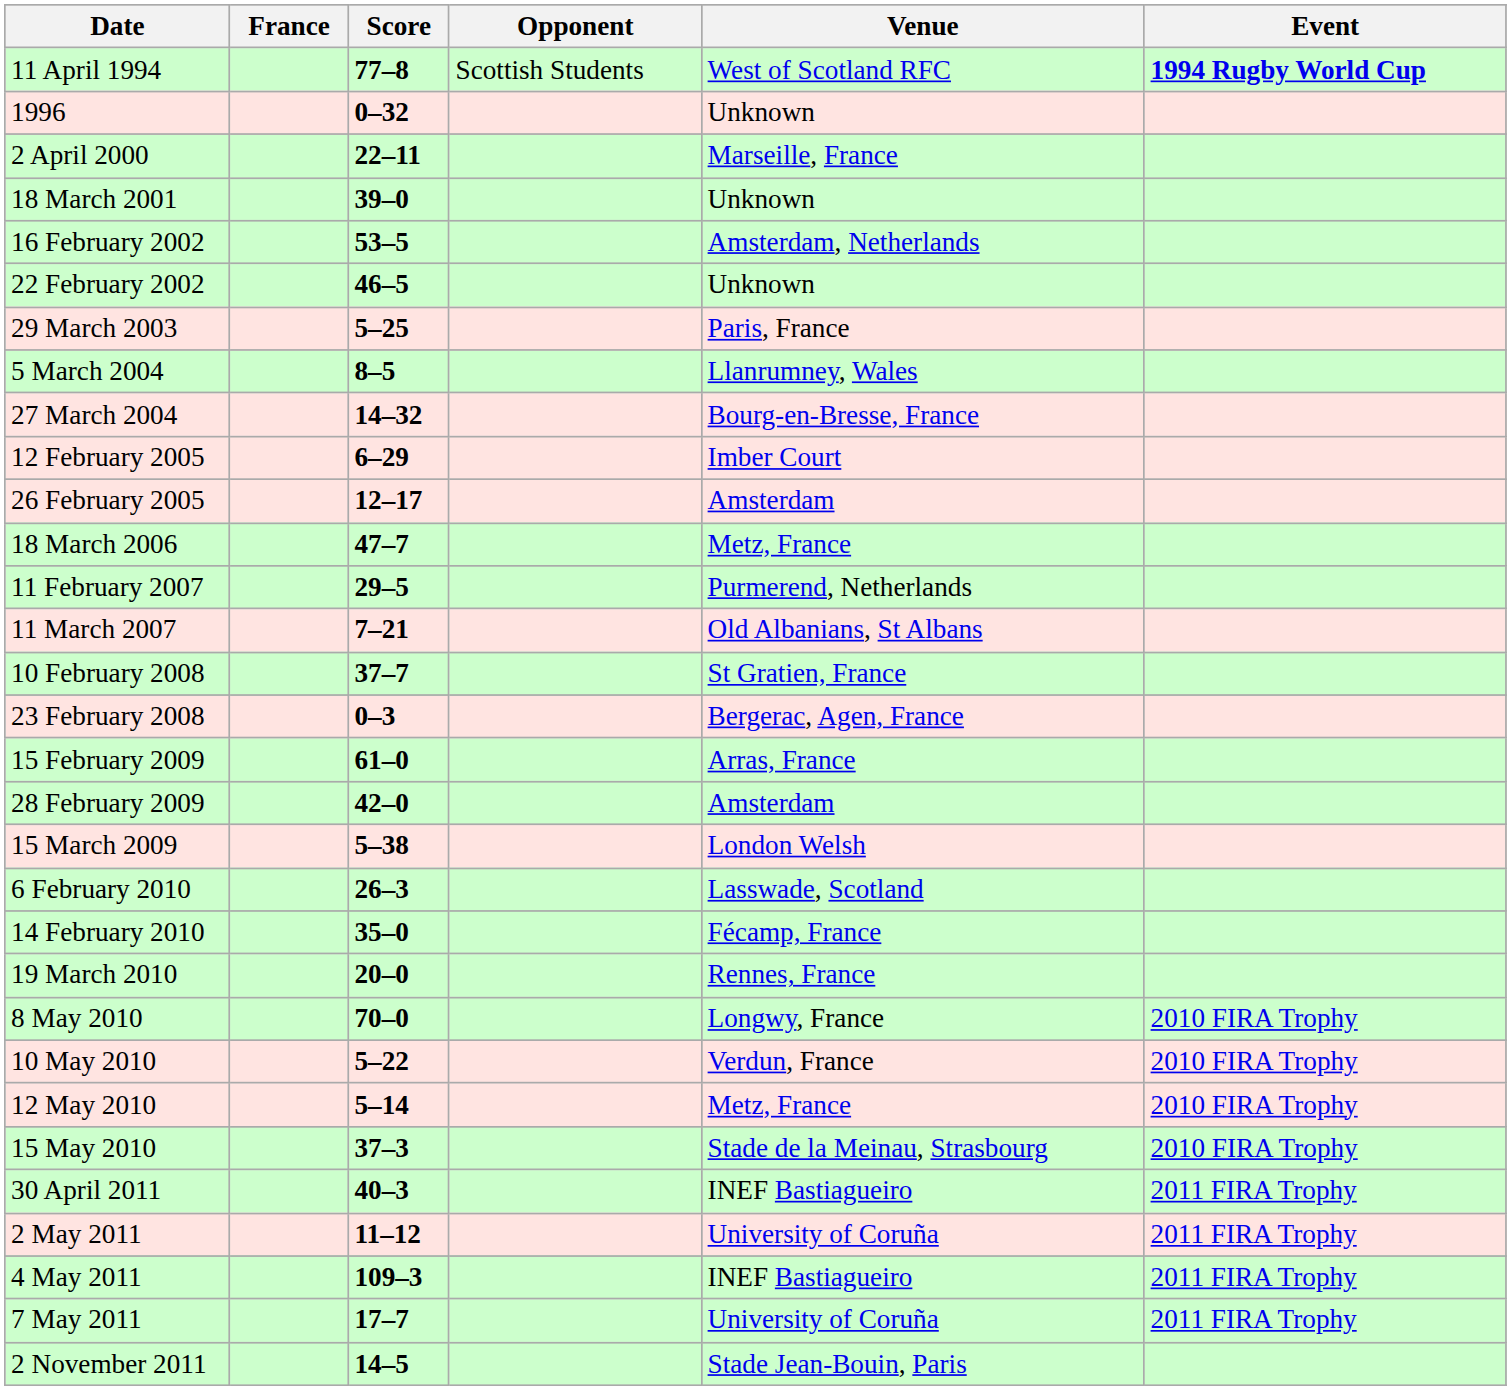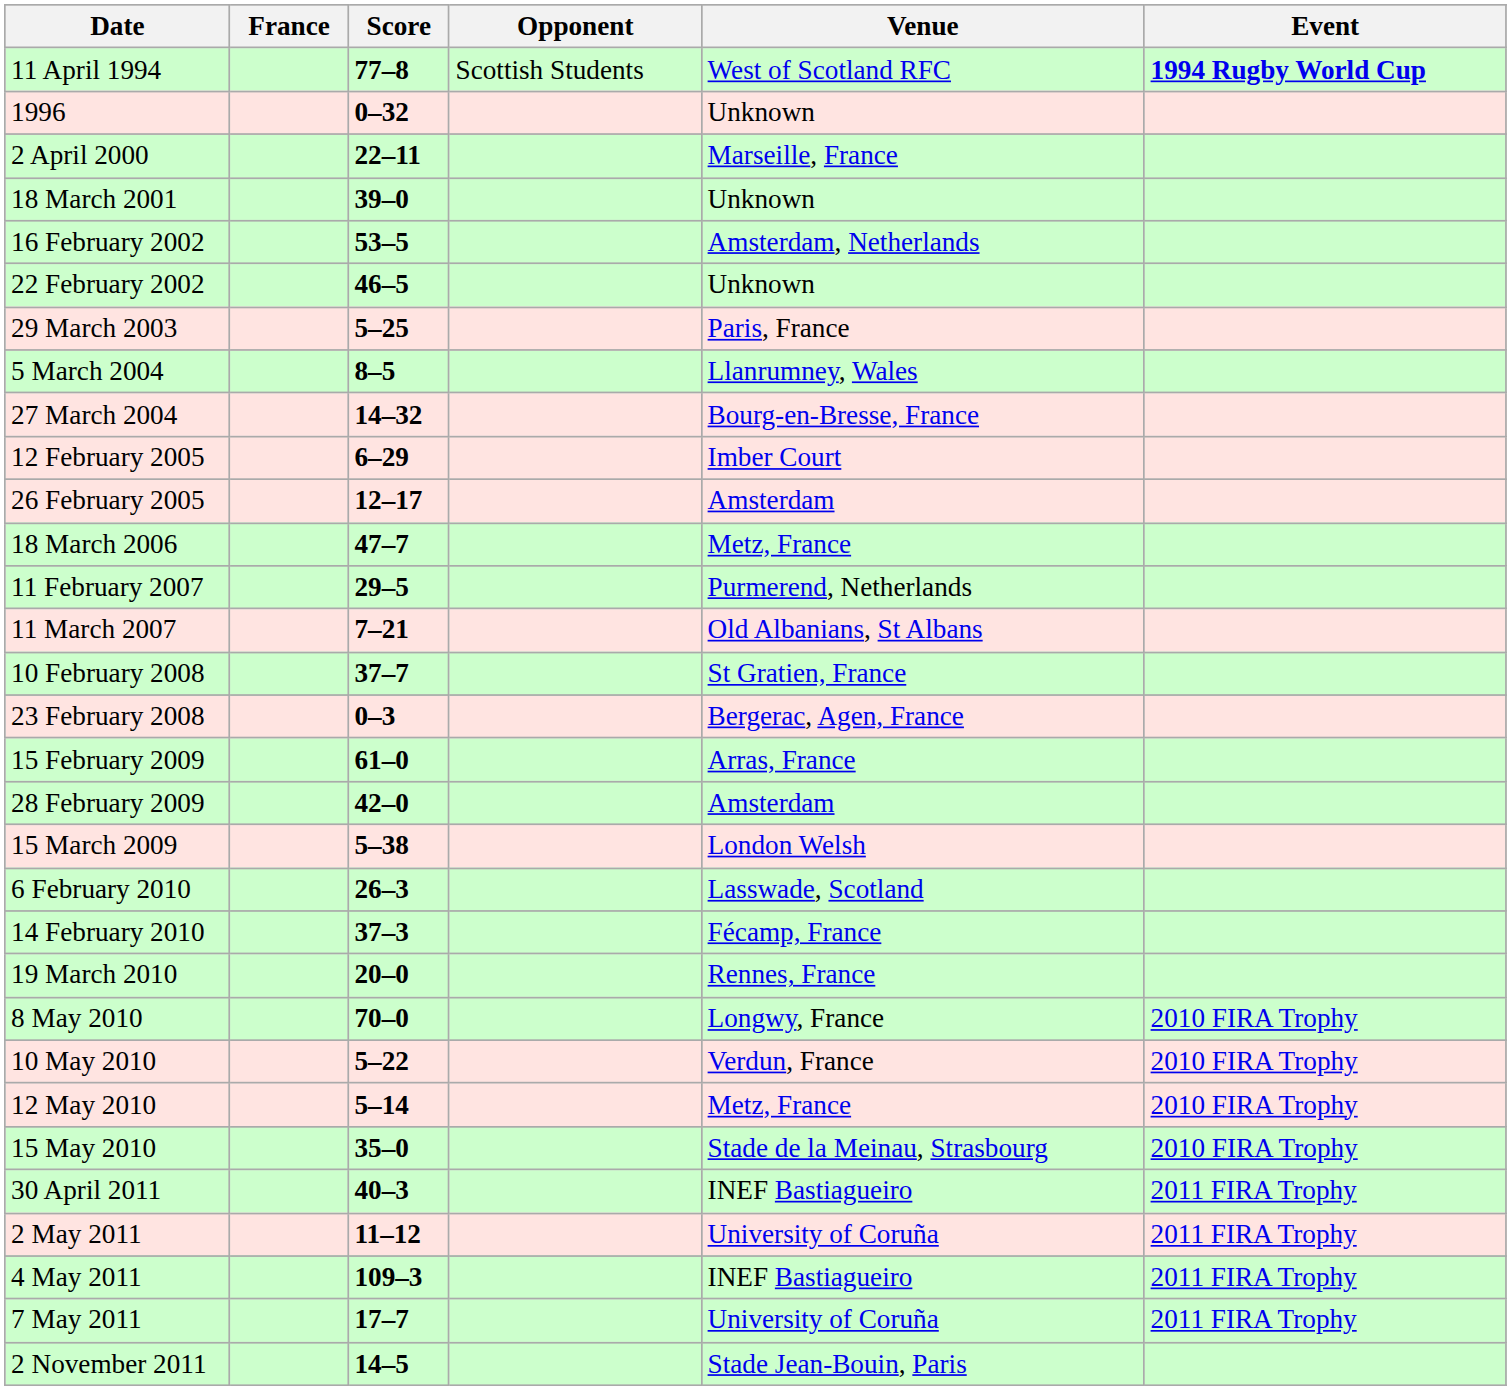14 February 2010 | Score: 35–0 -> 37–3
15 May 2010 | Score: 37–3 -> 35–0
